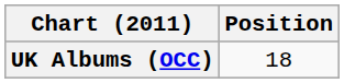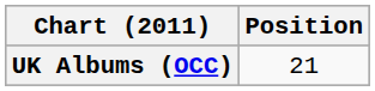UK Albums (OCC) | Position: 18 -> 21
